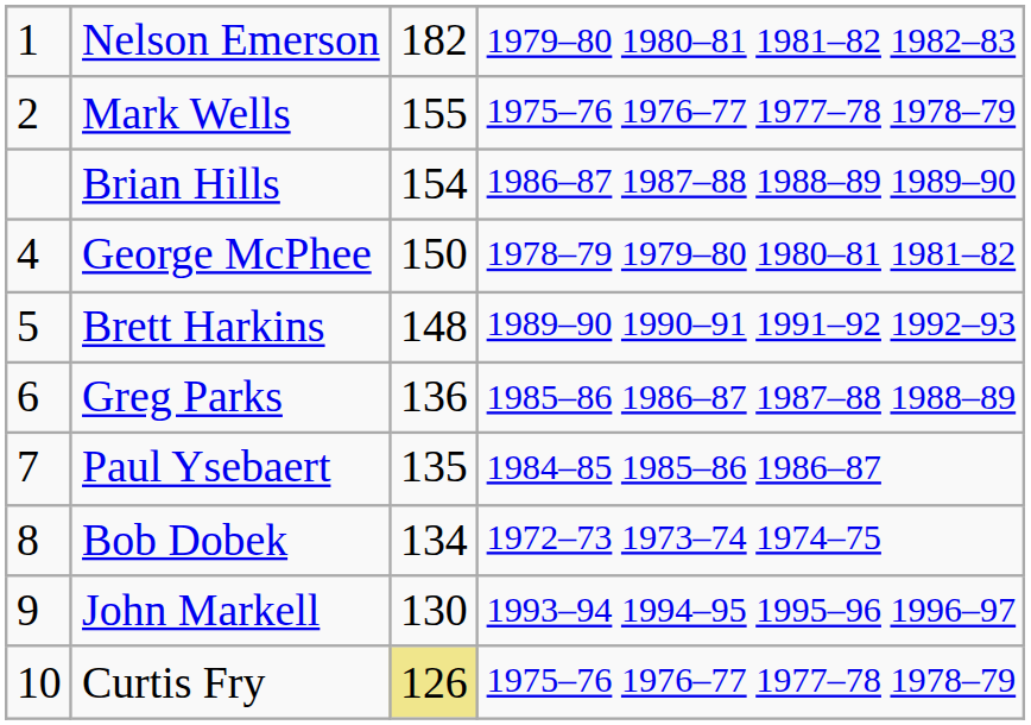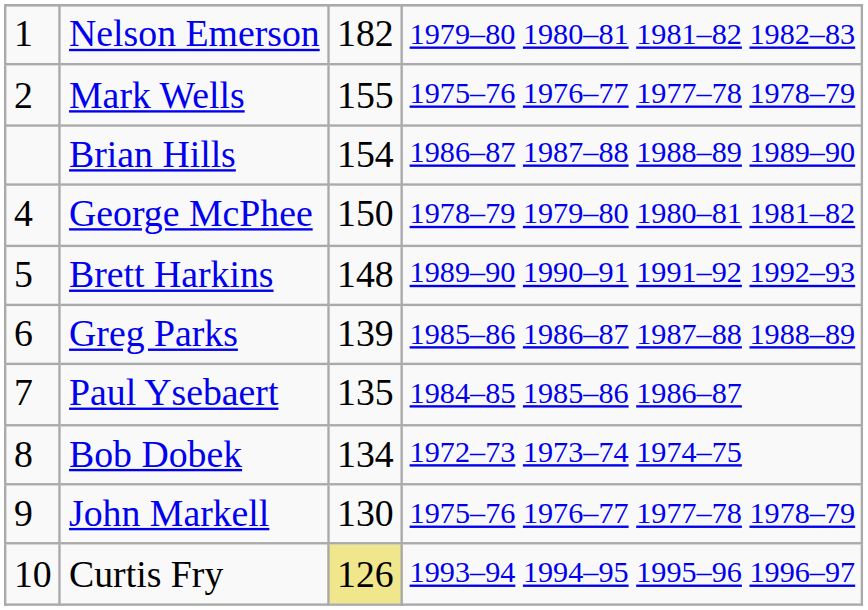Greg Parks | column 3: 136 -> 139
John Markell | column 4: 1993–94 1994–95 1995–96 1996–97 -> 1975–76 1976–77 1977–78 1978–79
Curtis Fry | column 4: 1975–76 1976–77 1977–78 1978–79 -> 1993–94 1994–95 1995–96 1996–97
